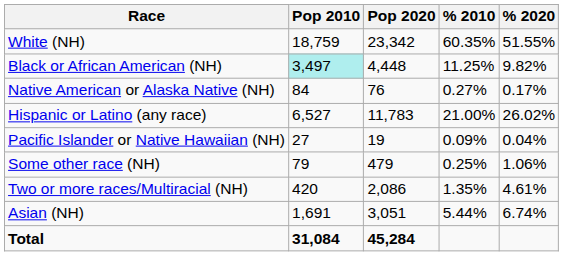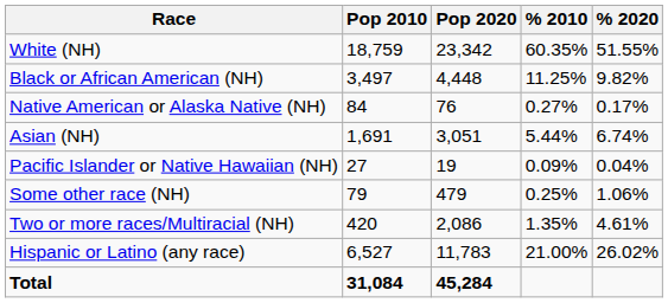Black or African American (NH) | Pop 2010: paleturquoise background -> no background
rows swapped: Asian (NH) <-> Hispanic or Latino (any race)
